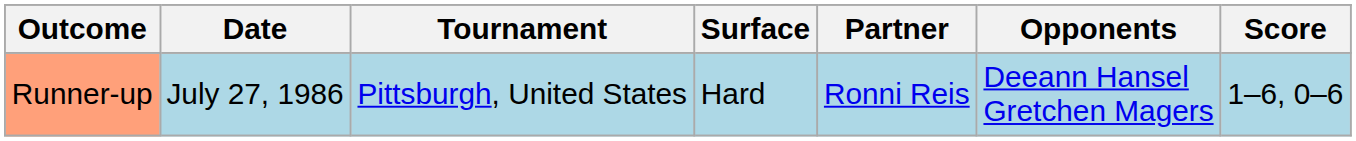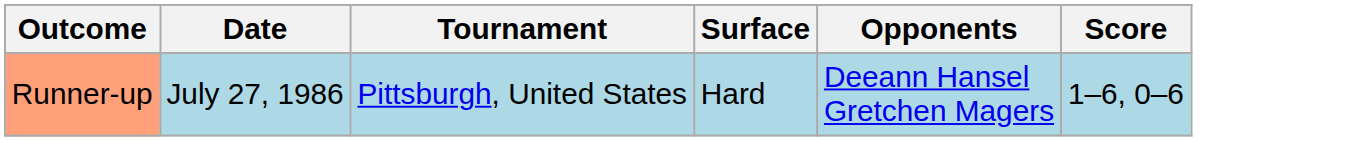- column: Partner | Ronni Reis
